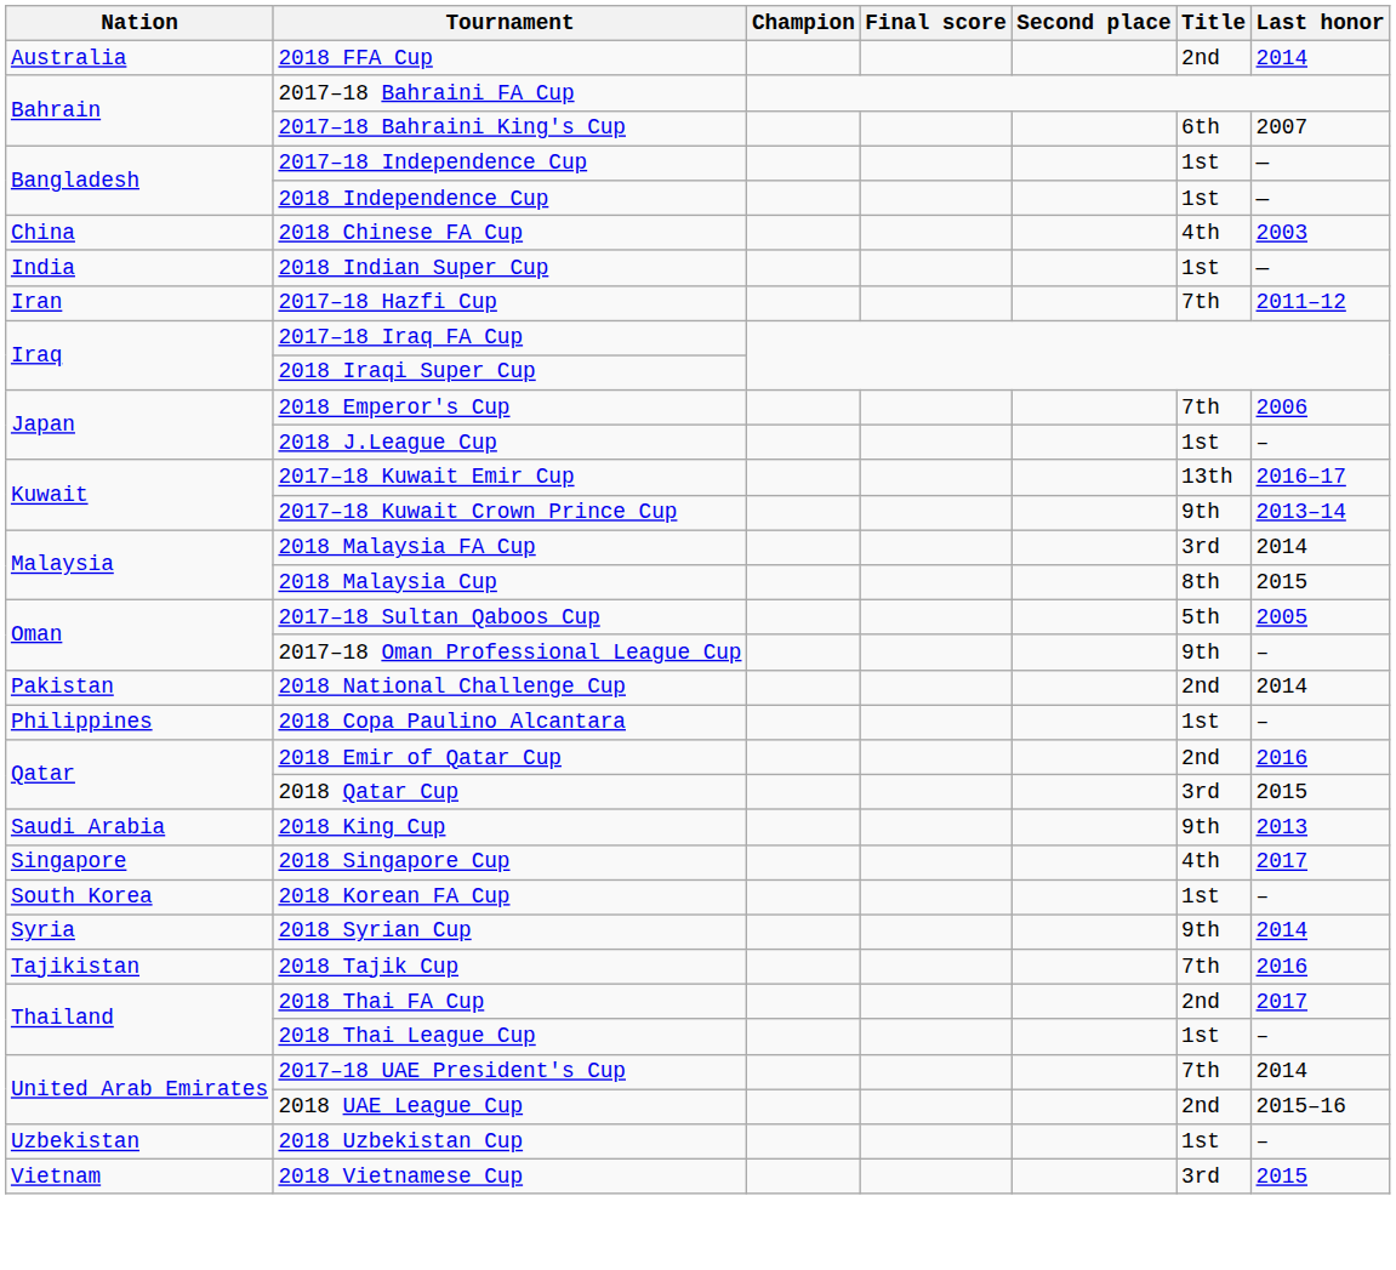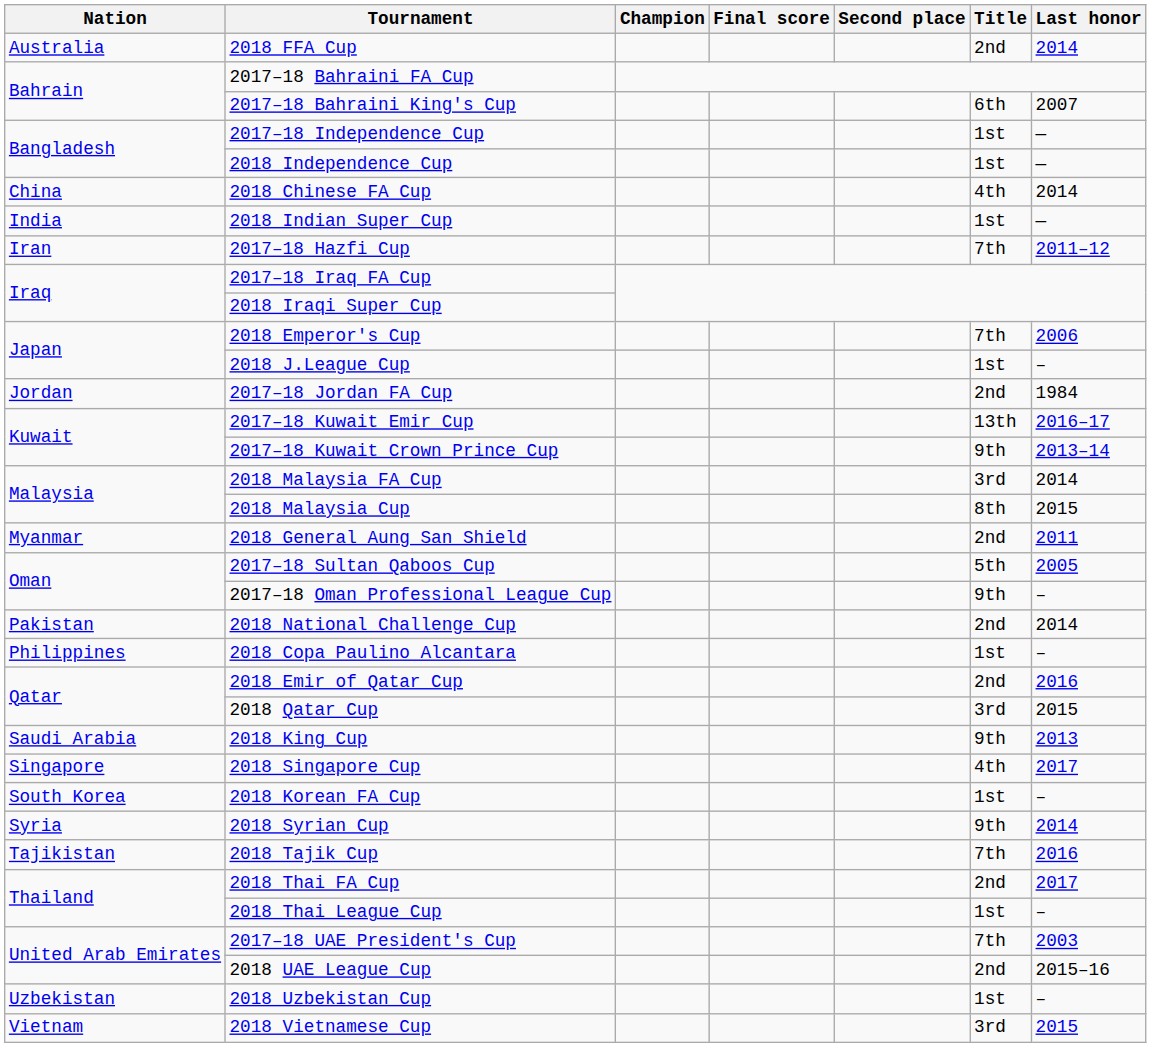2018 Chinese FA Cup | Last honor: 2003 -> 2014
+ row: Jordan | 2017–18 Jordan FA Cup | 2nd | 1984
+ row: Myanmar | 2018 General Aung San Shield | 2nd | 2011
2017–18 UAE President's Cup | Last honor: 2014 -> 2003
